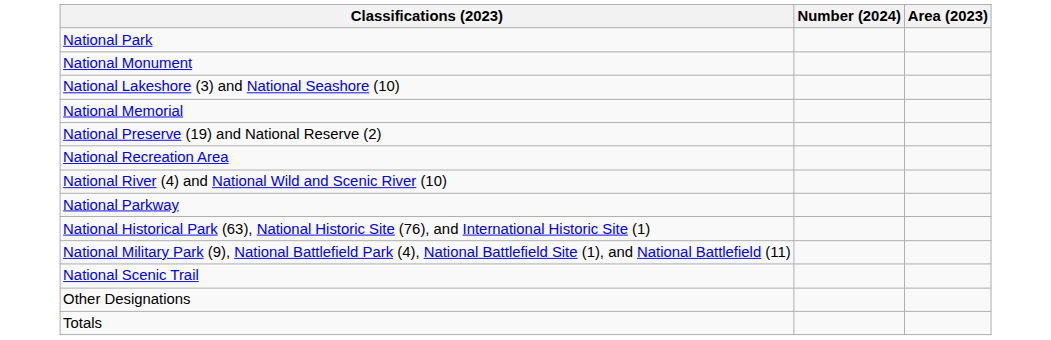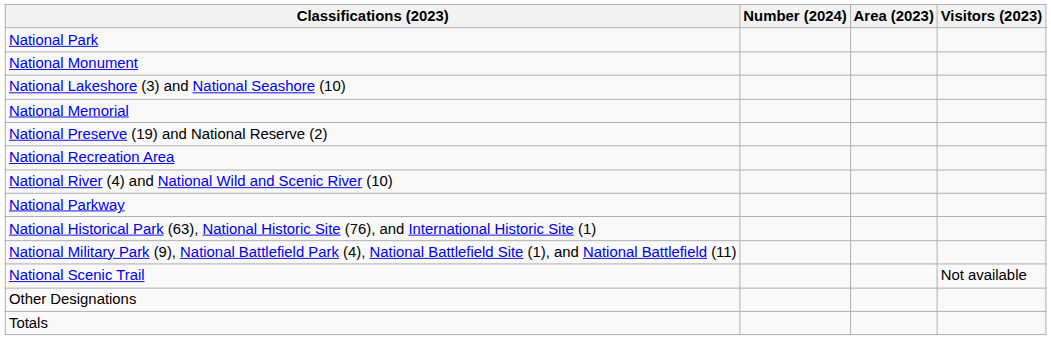+ column: Visitors (2023) | Not available
